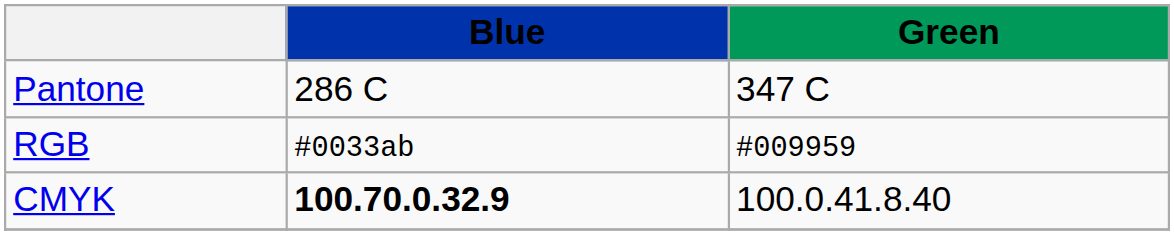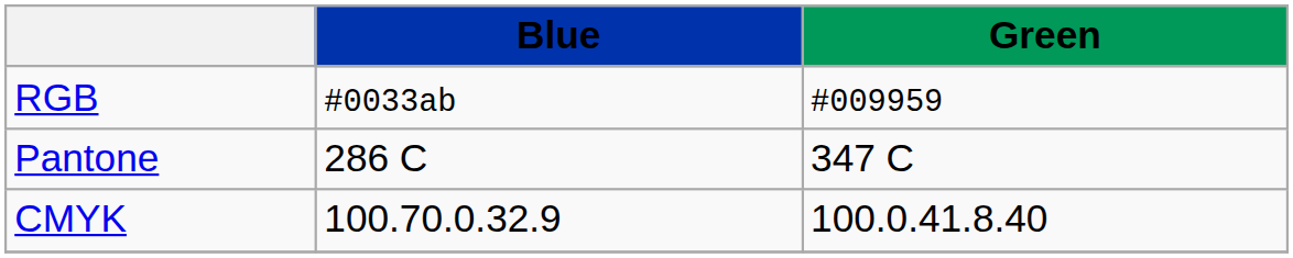rows swapped: Pantone <-> RGB
CMYK | Blue: bold -> normal
